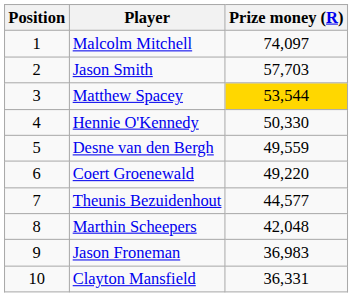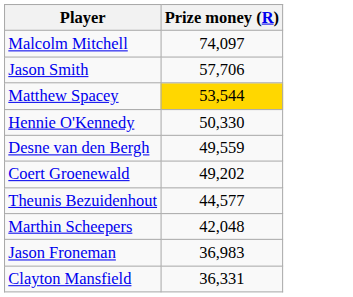- column: Position | 1 | 2 | 3 | 4 | 5 | 6 | 7 | 8 | 9 | 10
Jason Smith | Prize money (R): 57,703 -> 57,706
Coert Groenewald | Prize money (R): 49,220 -> 49,202
